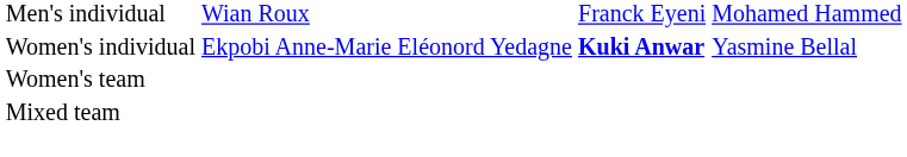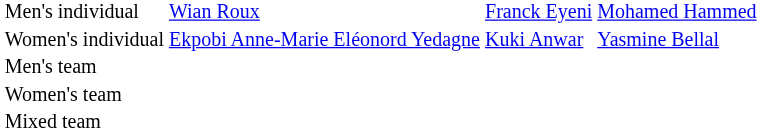Women's individual | column 3: bold -> normal
+ row: Men's team
